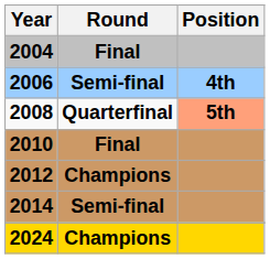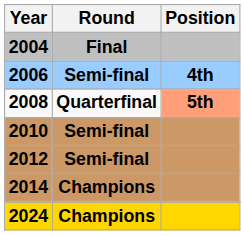2010 | Round: Final -> Semi-final
2012 | Round: Champions -> Semi-final
2014 | Round: Semi-final -> Champions
